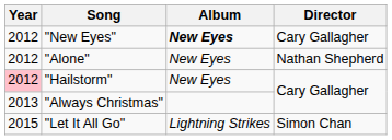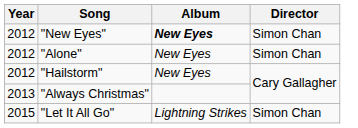"New Eyes" | Director: Cary Gallagher -> Simon Chan
"Alone" | Director: Nathan Shepherd -> Simon Chan
"Hailstorm" | Year: pink background -> no background
